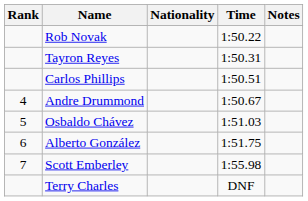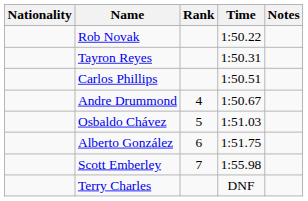columns swapped: Rank <-> Nationality
